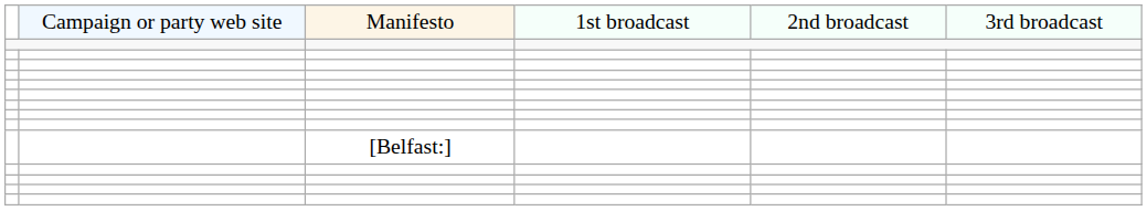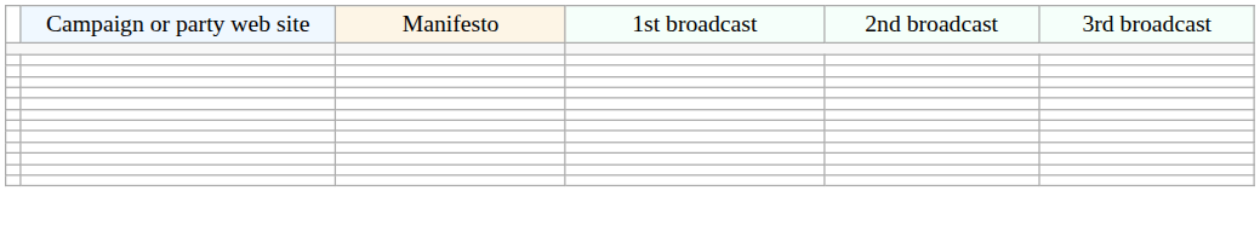- row: [Belfast:]
